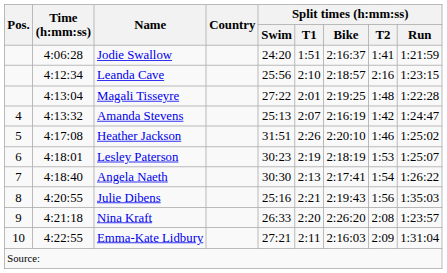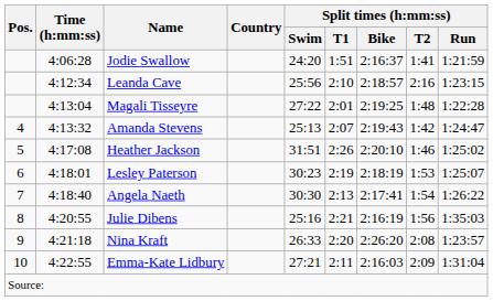Amanda Stevens | Split times (h:mm:ss) / Bike: 2:16:19 -> 2:19:43
Julie Dibens | Split times (h:mm:ss) / Bike: 2:19:43 -> 2:16:19
